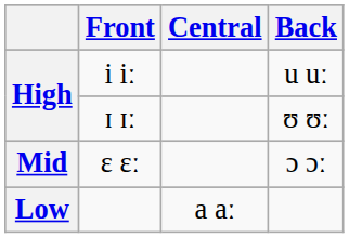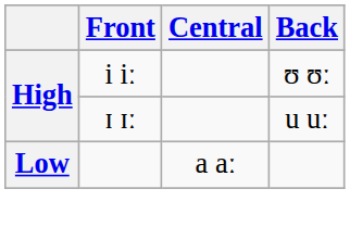i iː | Back: u uː -> ʊ ʊː
ɪ ɪː | Back: ʊ ʊː -> u uː
- row: Mid | ɛ ɛː | ɔ ɔː
